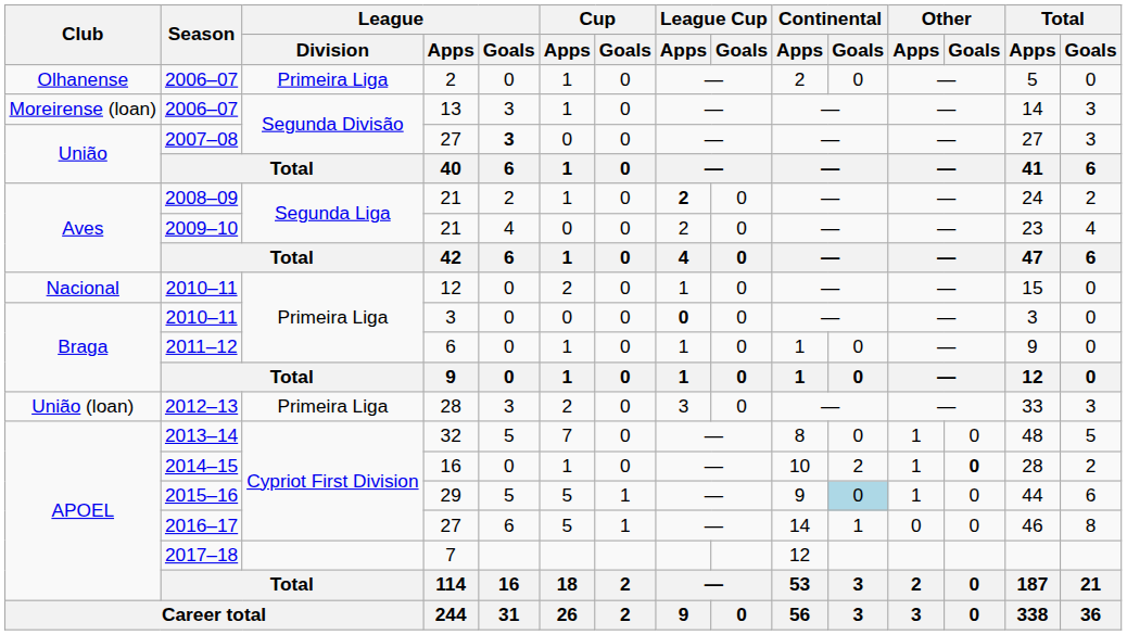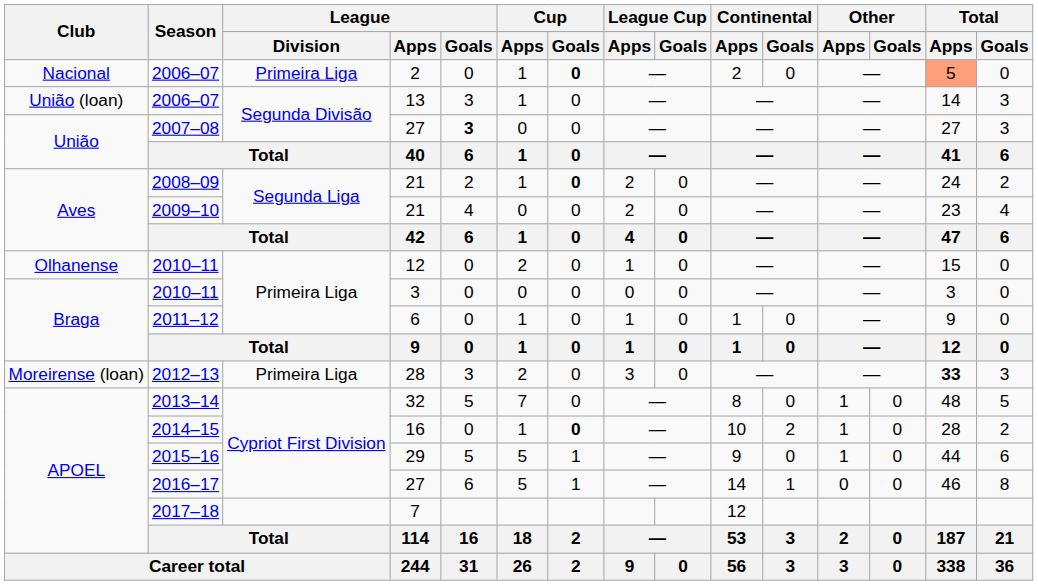2006–07 / 2 | Club: Olhanense -> Nacional
2006–07 / 2 | Cup / Goals: normal -> bold
2006–07 / 2 | Total / Apps: no background -> lightsalmon background
2006–07 / 13 | Club: Moreirense (loan) -> União (loan)
2008–09 | Cup / Goals: normal -> bold
2008–09 | League Cup / Apps: bold -> normal
2010–11 / 12 | Club: Nacional -> Olhanense
2010–11 / 3 | League Cup / Apps: bold -> normal
2012–13 | Club: União (loan) -> Moreirense (loan)
2012–13 | Total / Apps: normal -> bold
2014–15 | Cup / Goals: normal -> bold
2014–15 | Other / Goals: bold -> normal
2015–16 | Continental / Goals: lightblue background -> no background
